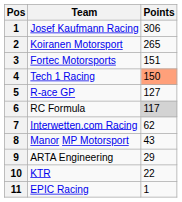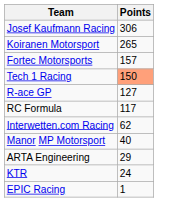- column: Pos | 1 | 2 | 3 | 4 | 5 | 6 | 7 | 8 | 9 | 10 | 11
Fortec Motorsports | Points: 151 -> 157
RC Formula | Points: lightgrey background -> no background
Manor MP Motorsport | Points: 43 -> 40
KTR | Points: 22 -> 24
